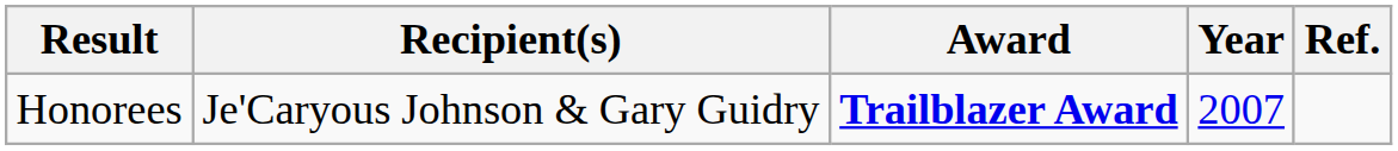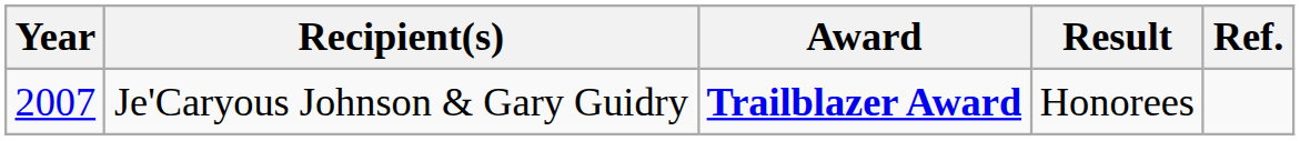columns swapped: Year <-> Result
